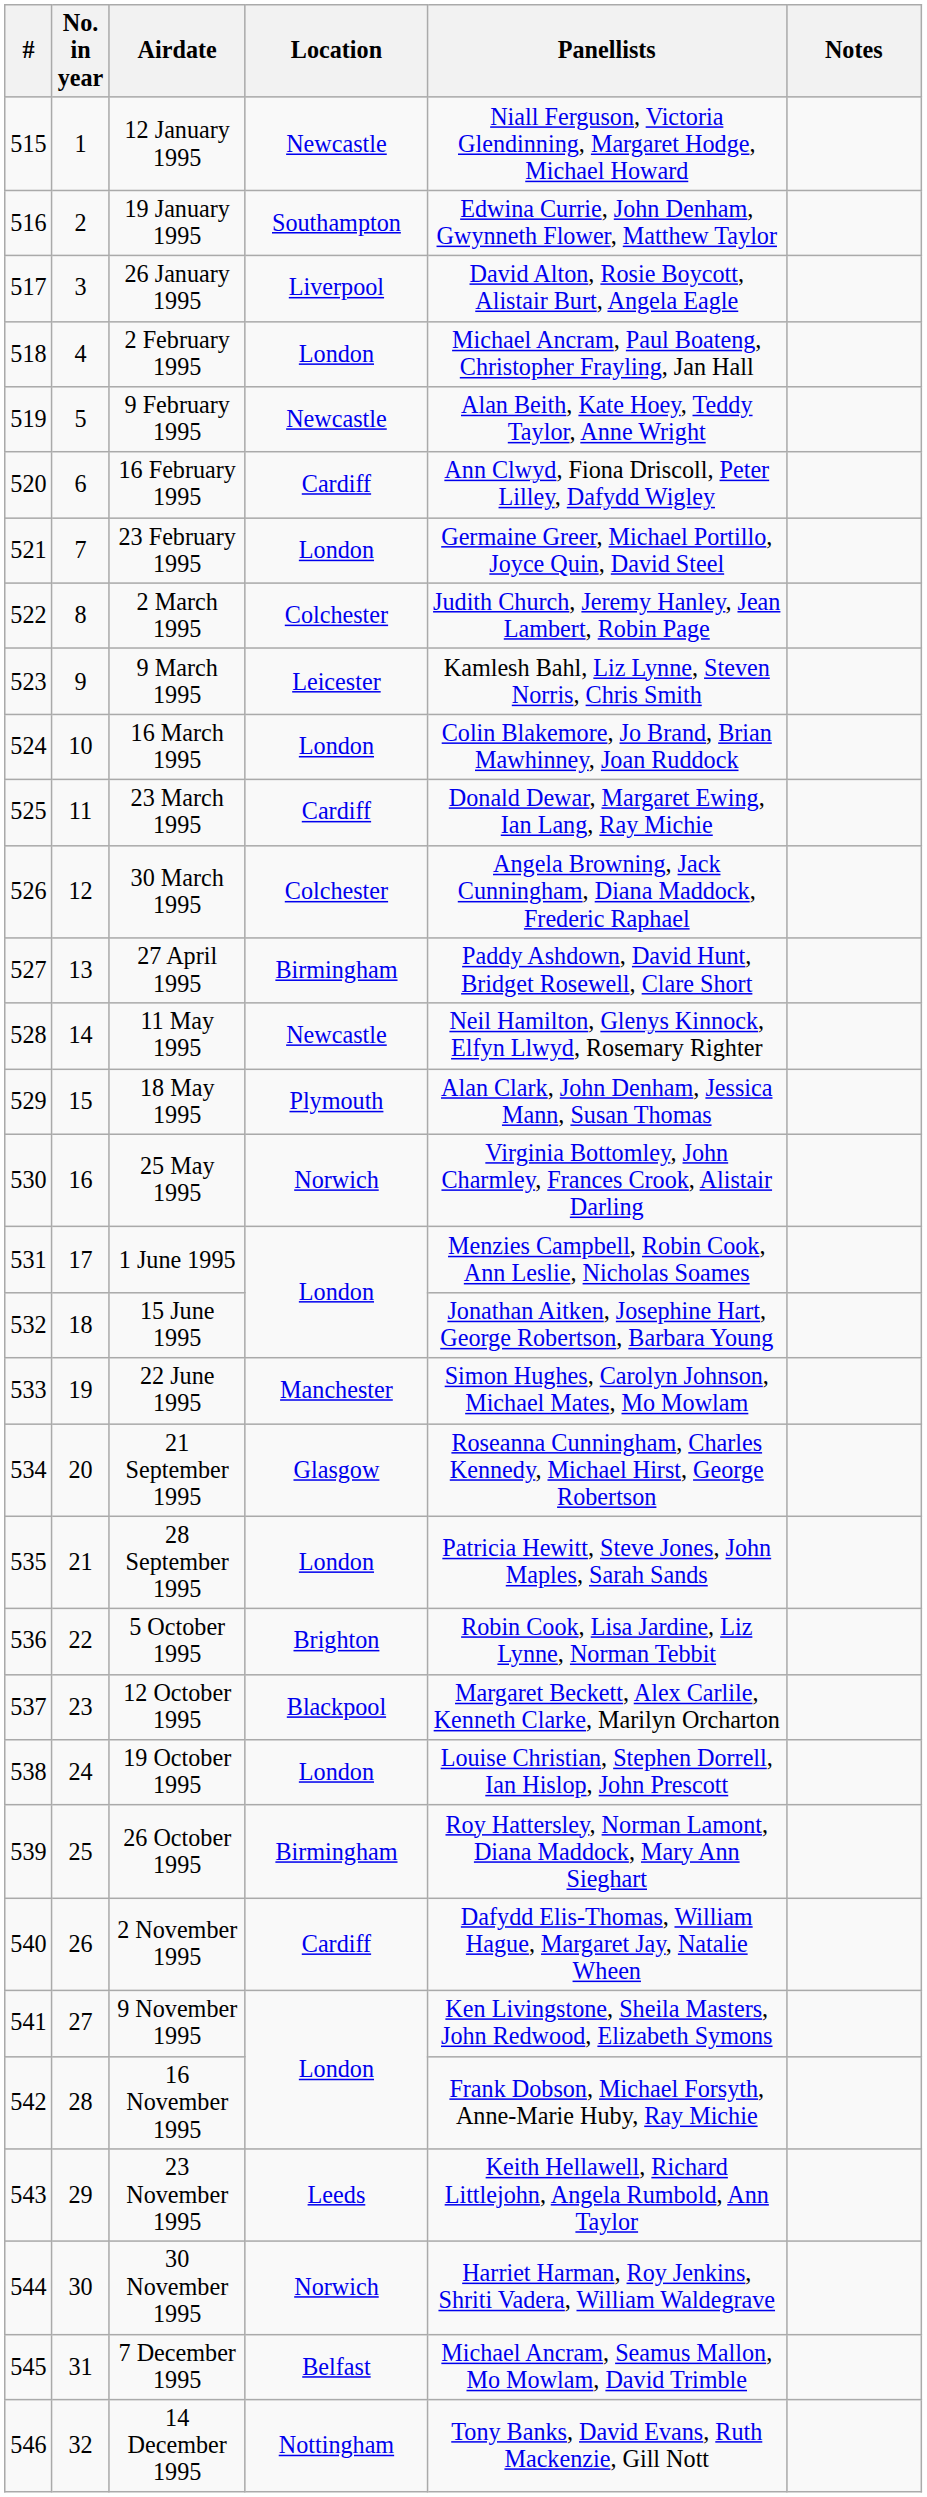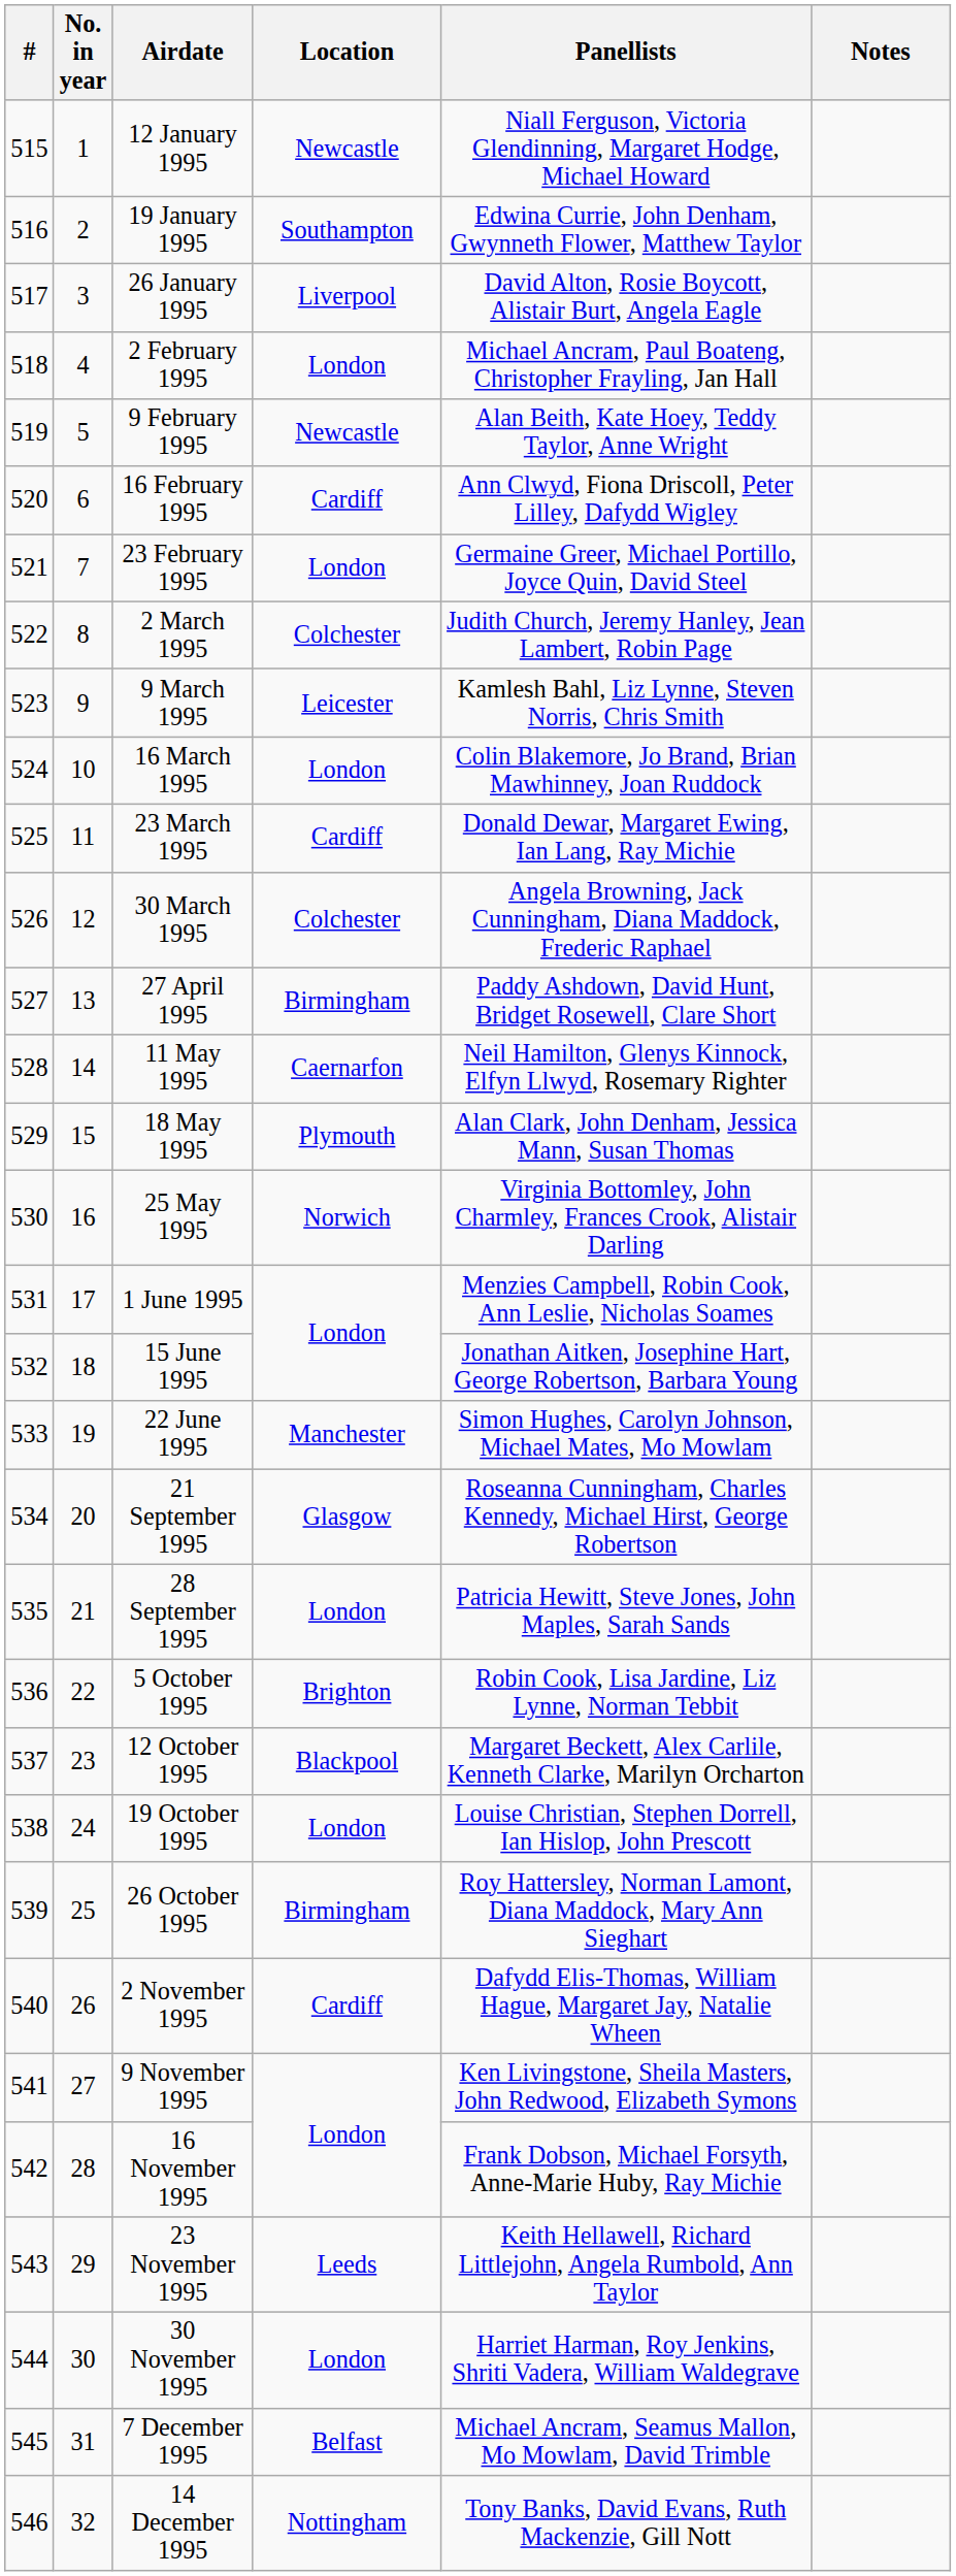11 May 1995 | Location: Newcastle -> Caernarfon
30 November 1995 | Location: Norwich -> London
